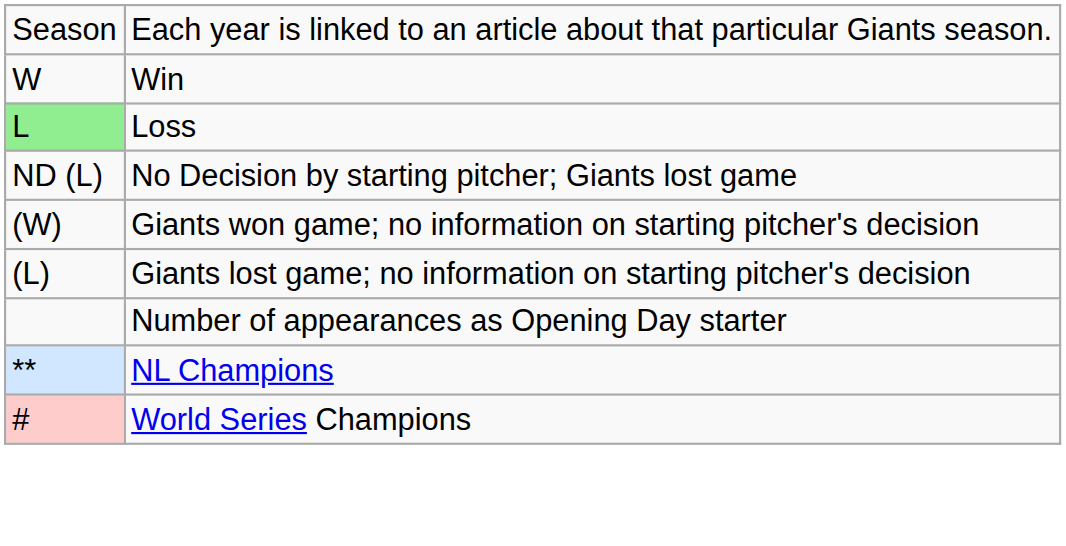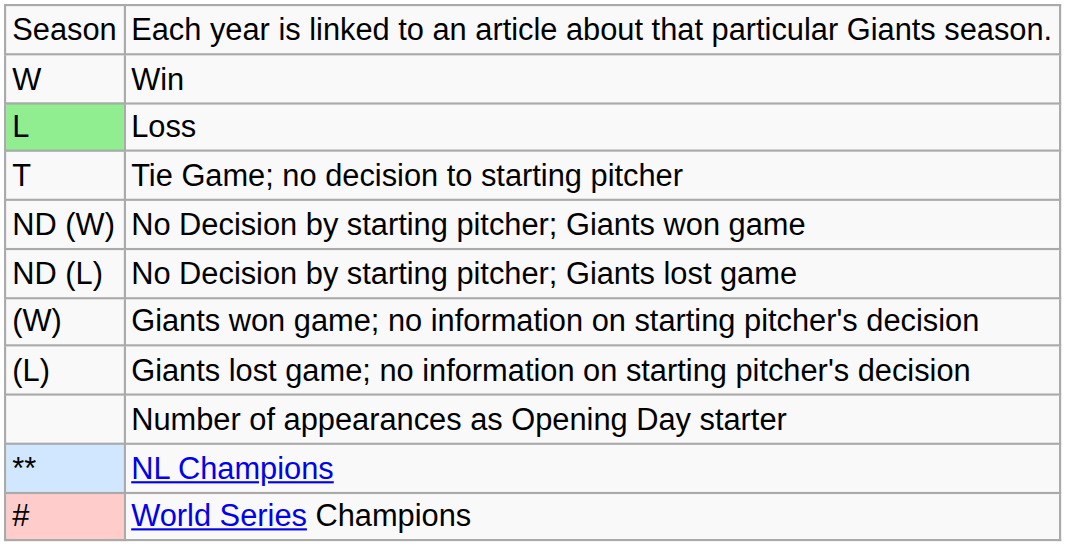+ row: T | Tie Game; no decision to starting pitcher
+ row: ND (W) | No Decision by starting pitcher; Giants won game
